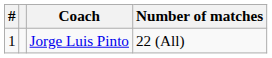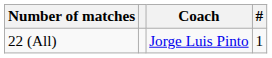columns swapped: # <-> Number of matches
